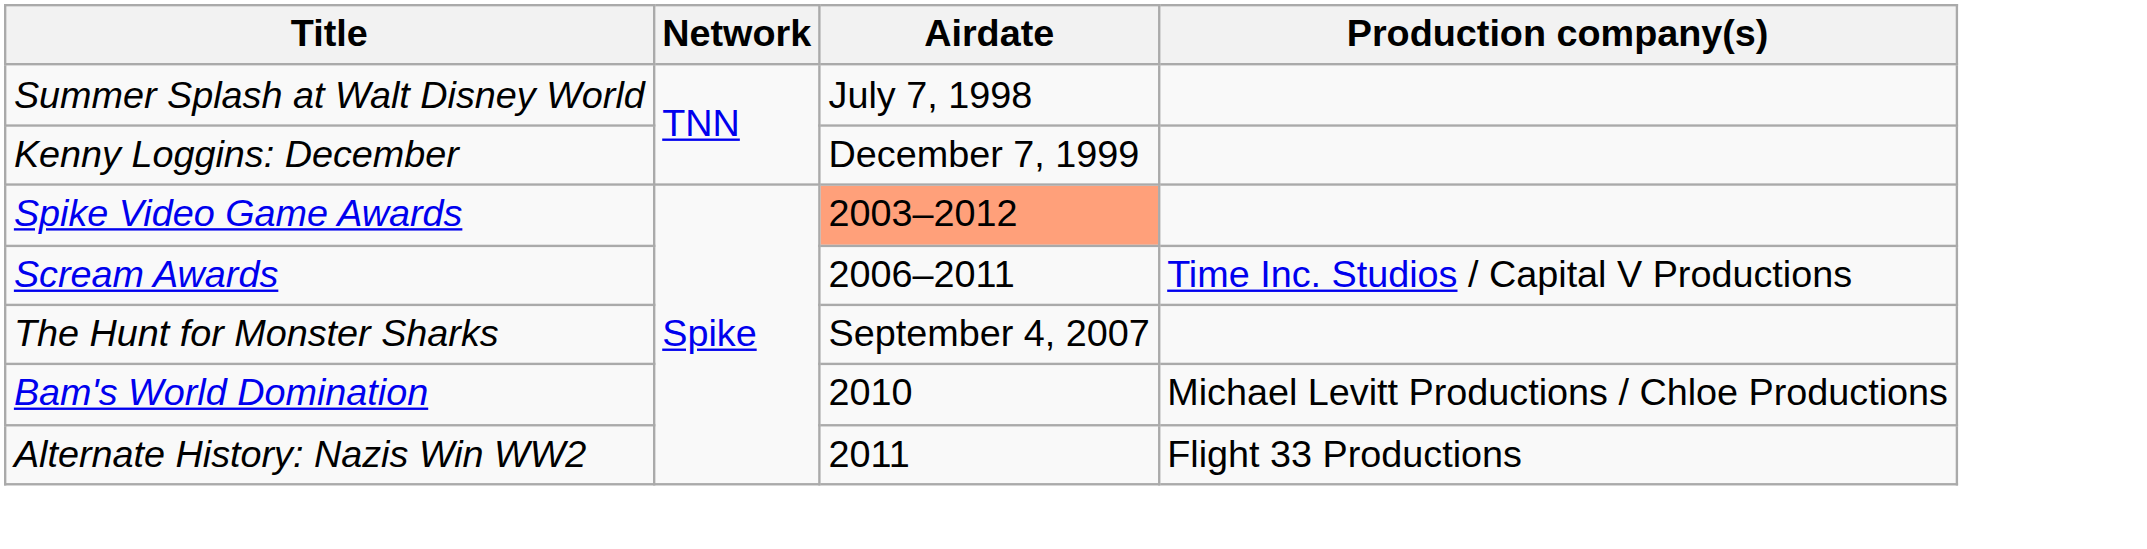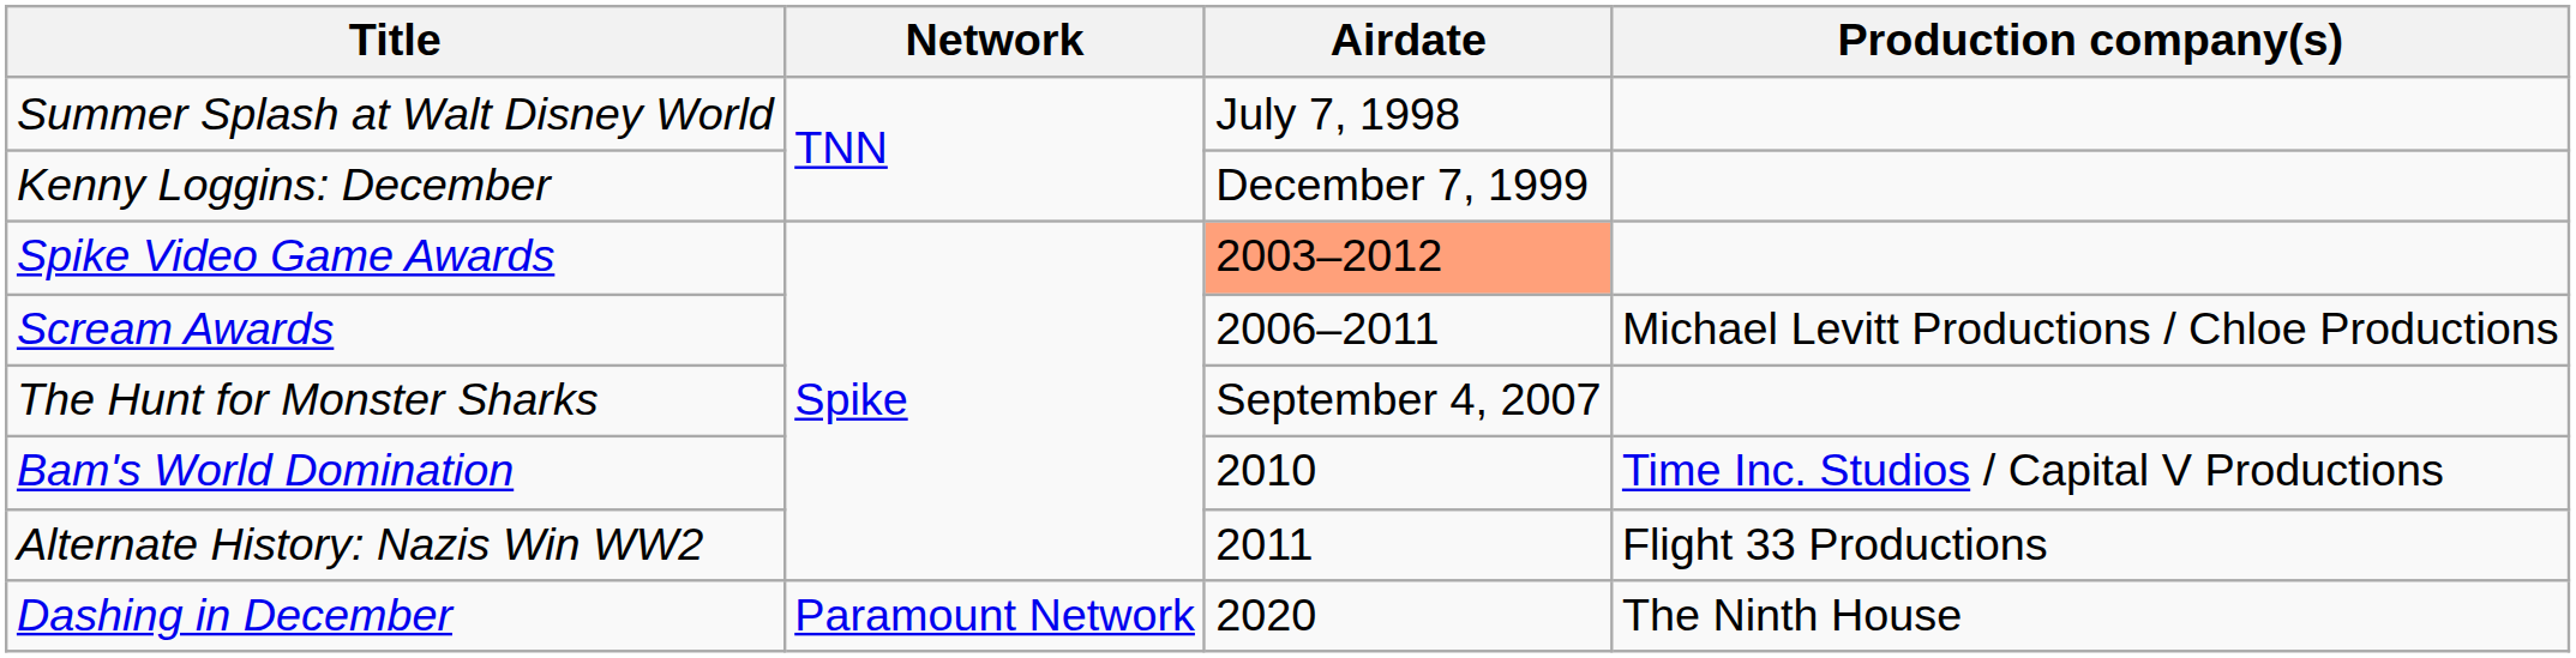Scream Awards | Production company(s): Time Inc. Studios / Capital V Productions -> Michael Levitt Productions / Chloe Productions
Bam's World Domination | Production company(s): Michael Levitt Productions / Chloe Productions -> Time Inc. Studios / Capital V Productions
+ row: Dashing in December | Paramount Network | 2020 | The Ninth House
